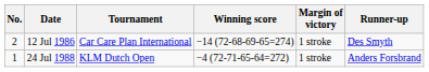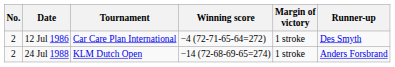12 Jul 1986 | Winning score: −14 (72-68-69-65=274) -> −4 (72-71-65-64=272)
24 Jul 1988 | No.: 1 -> 2
24 Jul 1988 | Winning score: −4 (72-71-65-64=272) -> −14 (72-68-69-65=274)
